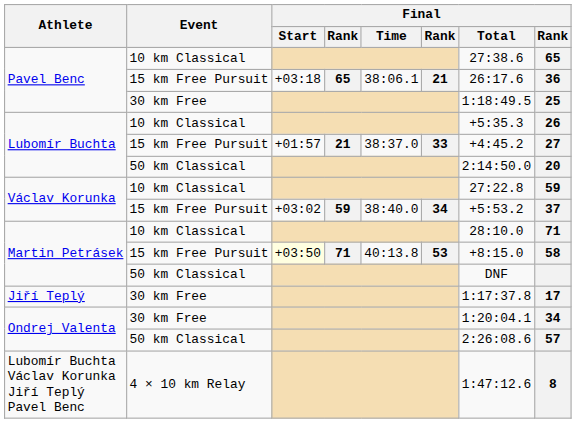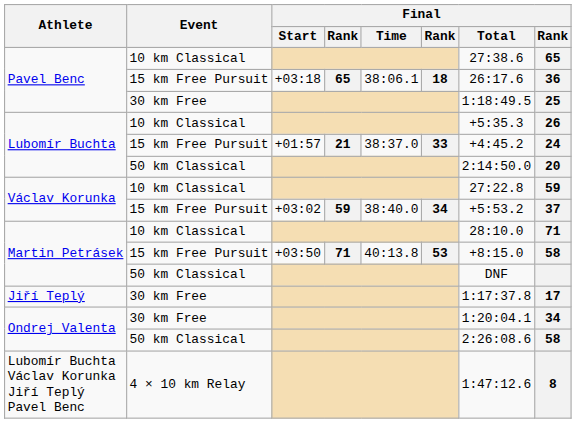Pavel Benc / 15 km Free Pursuit | column 6: 21 -> 18
Lubomír Buchta / 15 km Free Pursuit | column 8: 27 -> 24
Martin Petrásek / 15 km Free Pursuit | Final / Start: lightyellow background -> no background
Ondrej Valenta / 50 km Classical | column 8: 57 -> 58
